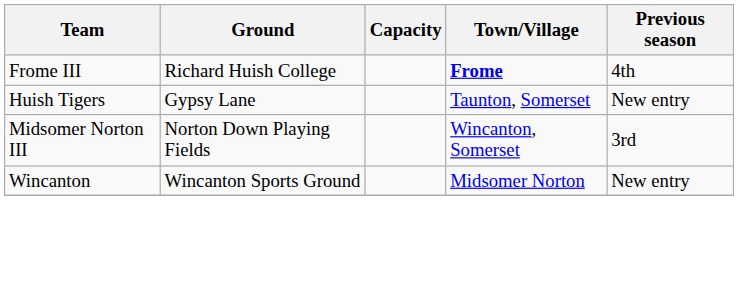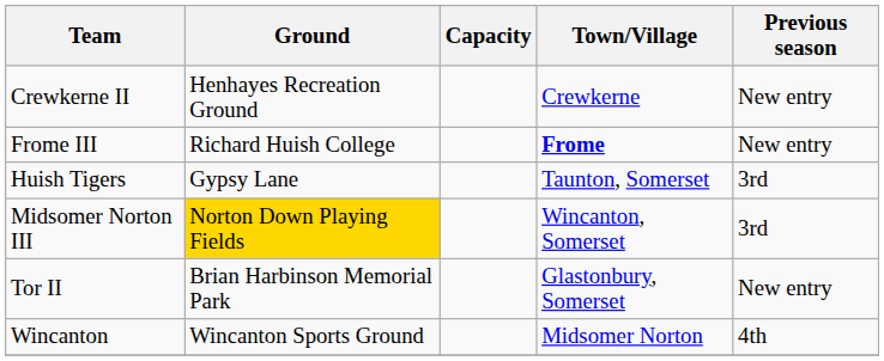+ row: Crewkerne II | Henhayes Recreation Ground | Crewkerne | New entry
Frome III | Previous season: 4th -> New entry
Huish Tigers | Previous season: New entry -> 3rd
Midsomer Norton III | Ground: no background -> gold background
+ row: Tor II | Brian Harbinson Memorial Park | Glastonbury, Somerset | New entry
Wincanton | Previous season: New entry -> 4th
